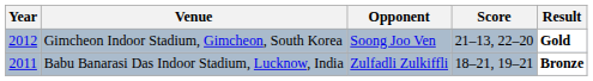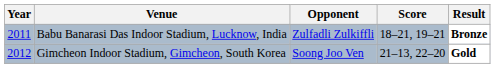rows swapped: Babu Banarasi Das Indoor Stadium, Lucknow, India <-> Gimcheon Indoor Stadium, Gimcheon, South Korea
